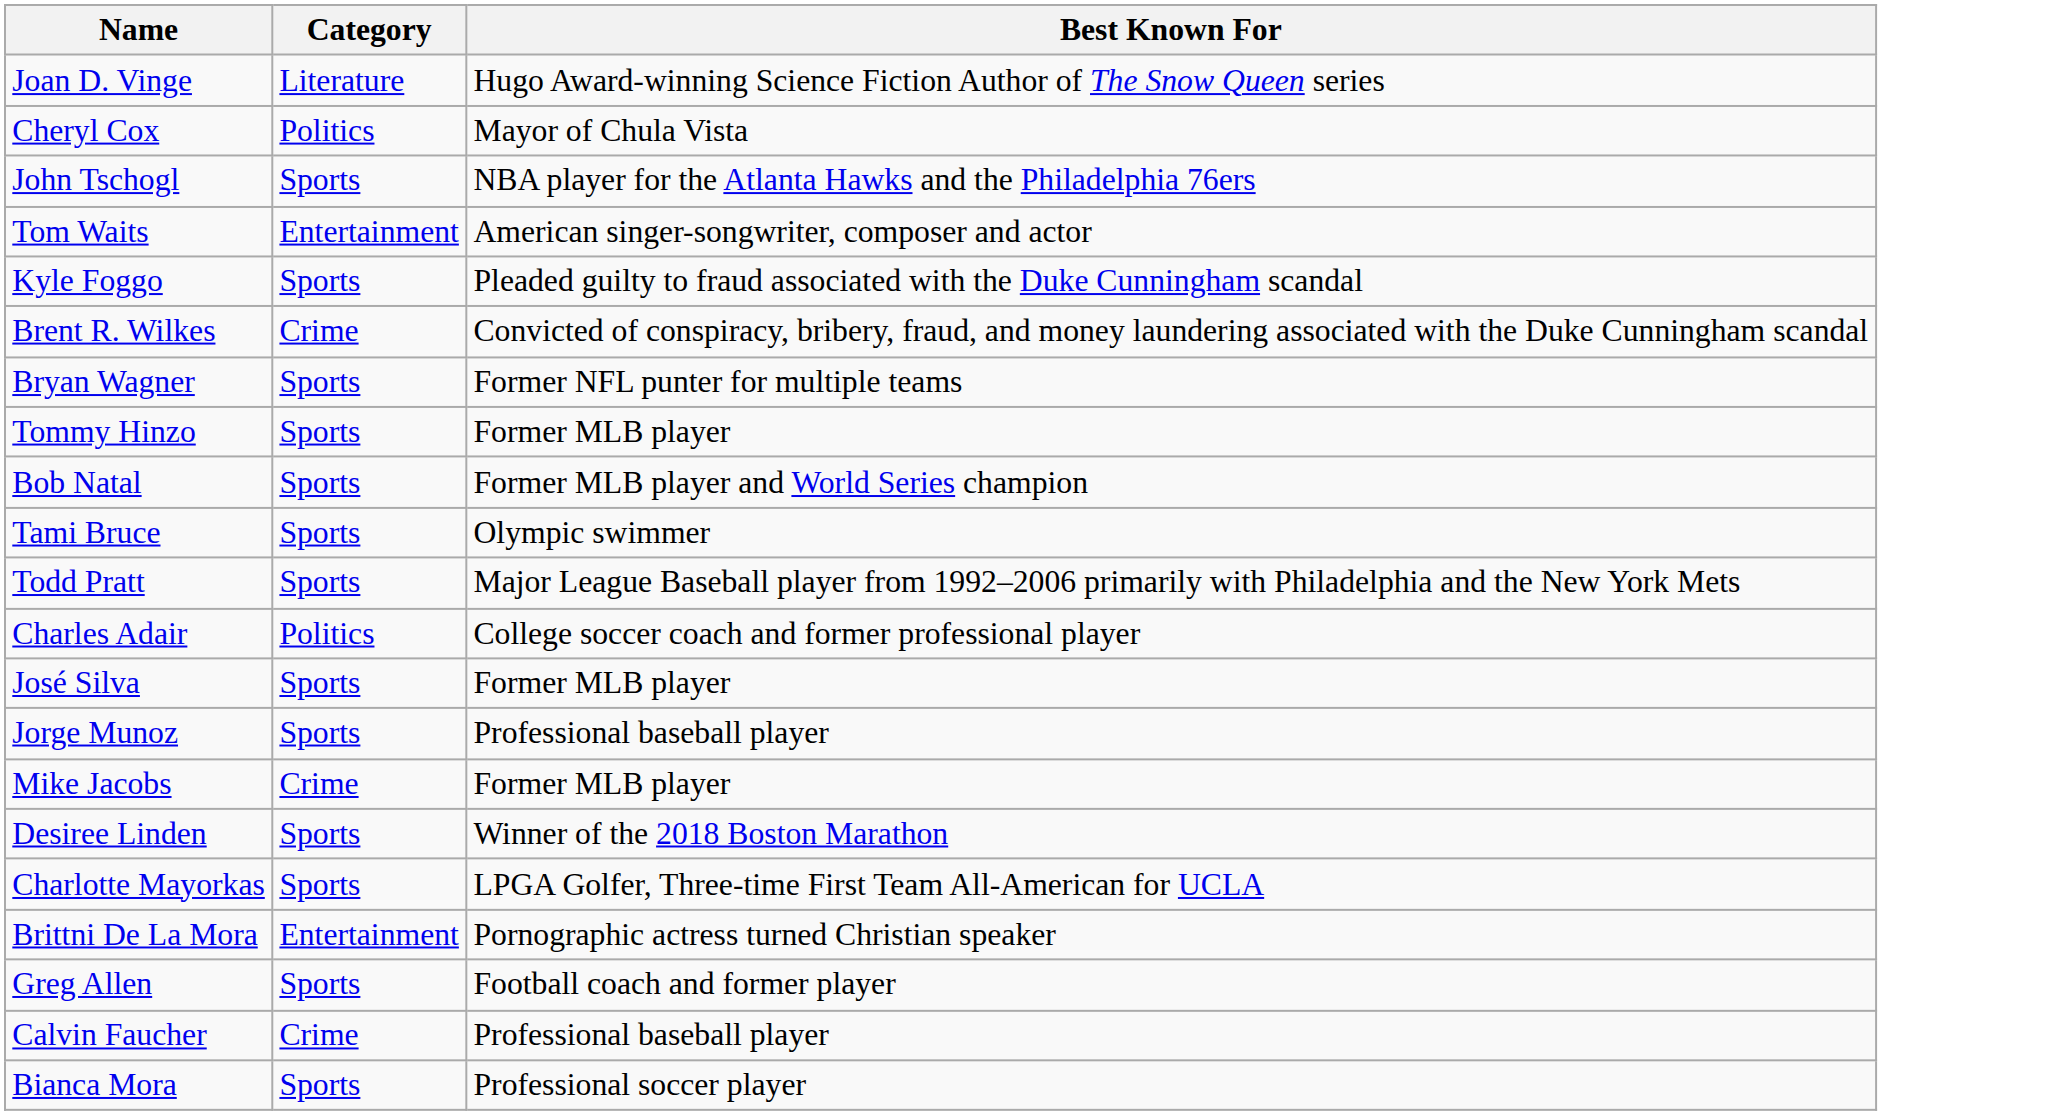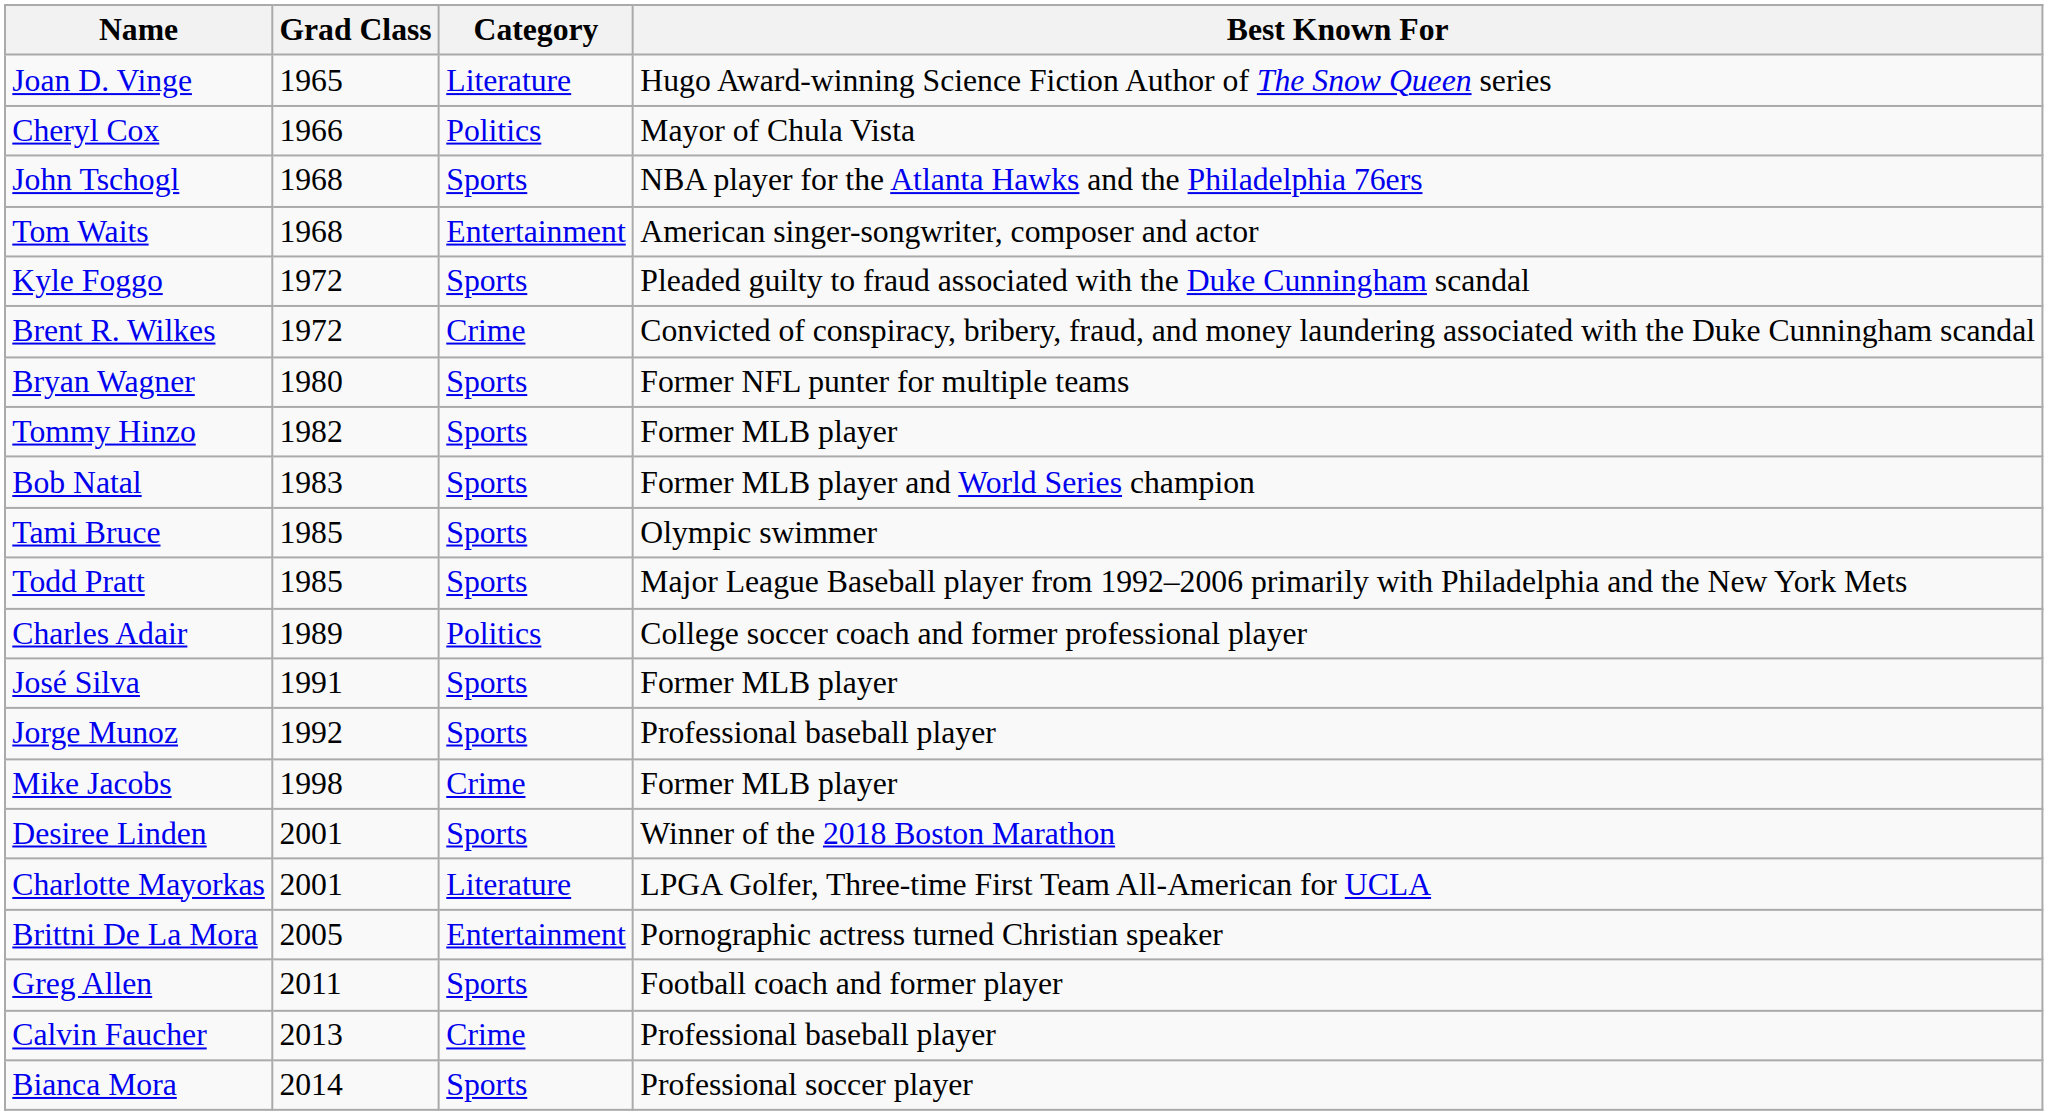+ column: Grad Class | 1965 | 1966 | 1968 | 1968 | 1972 | 1972 | 1980 | 1982 | 1983 | 1985 | 1985 | 1989 | 1991 | 1992 | 1998 | 2001 | 2001 | 2005 | 2011 | 2013 | 2014
Charlotte Mayorkas | Category: Sports -> Literature
